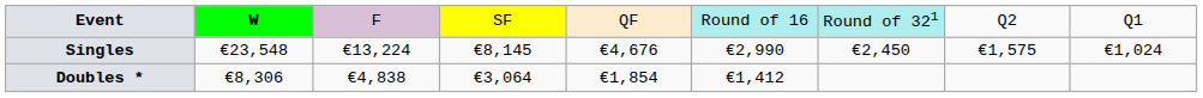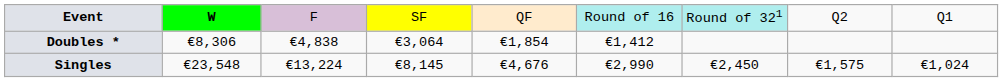rows swapped: Singles <-> Doubles *
